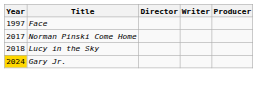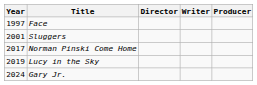+ row: 2001 | Sluggers
Lucy in the Sky | Year: 2018 -> 2019
Gary Jr. | Year: gold background -> no background
